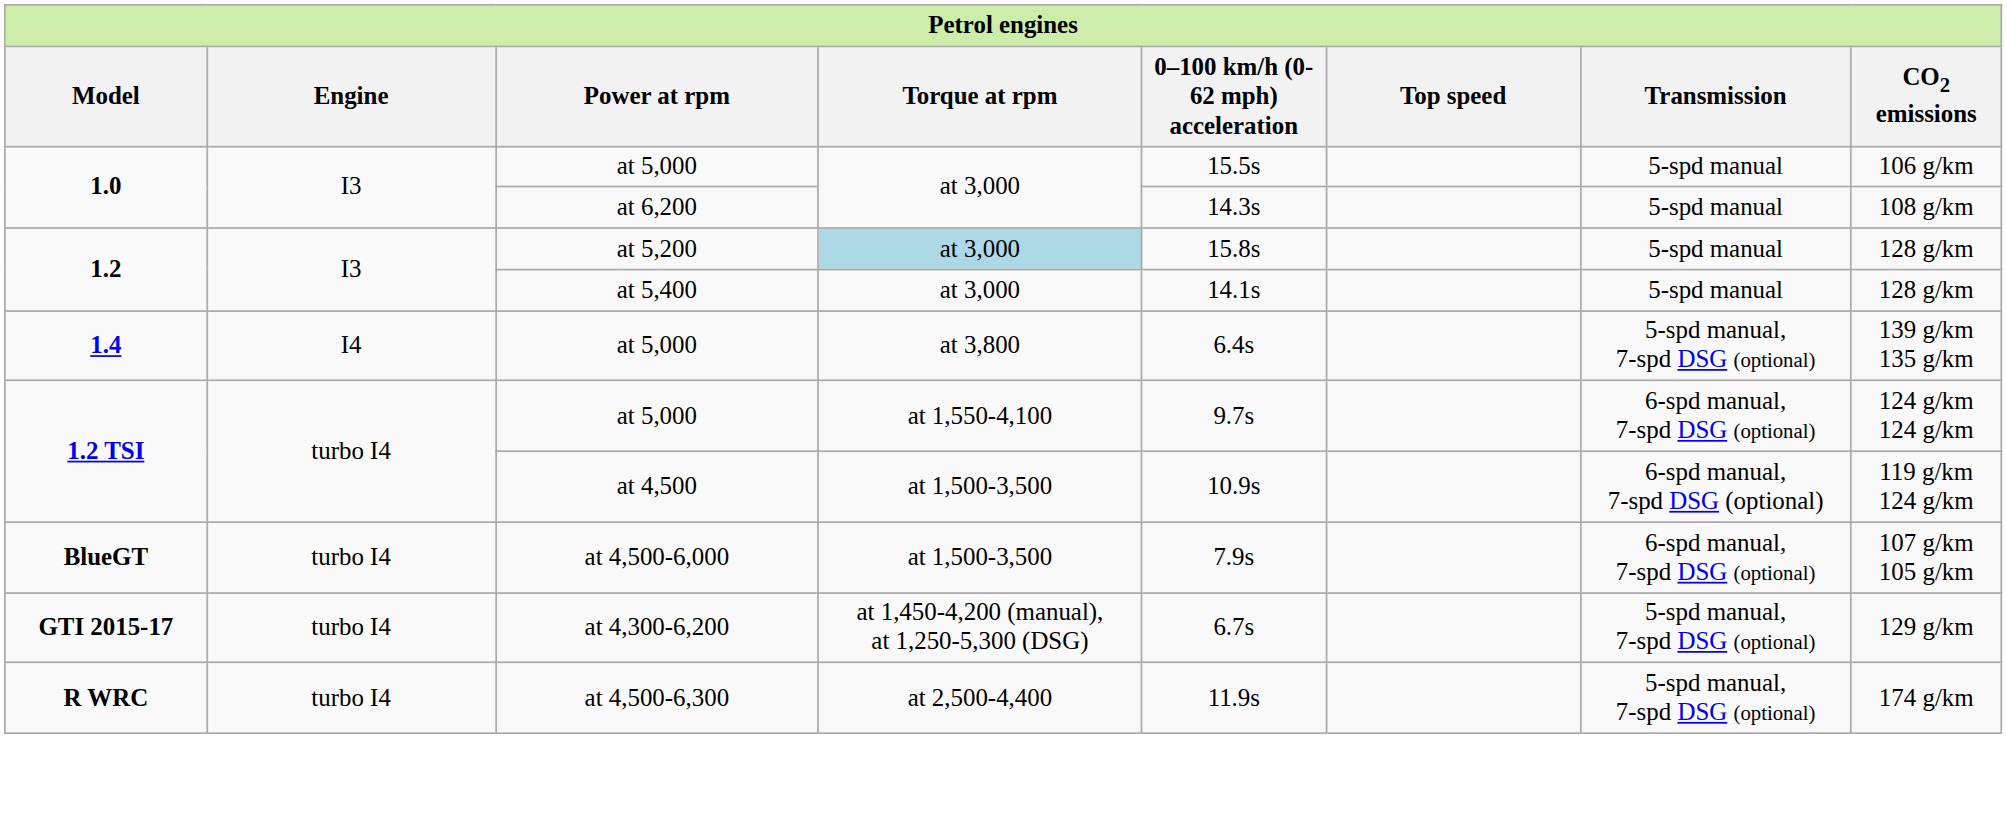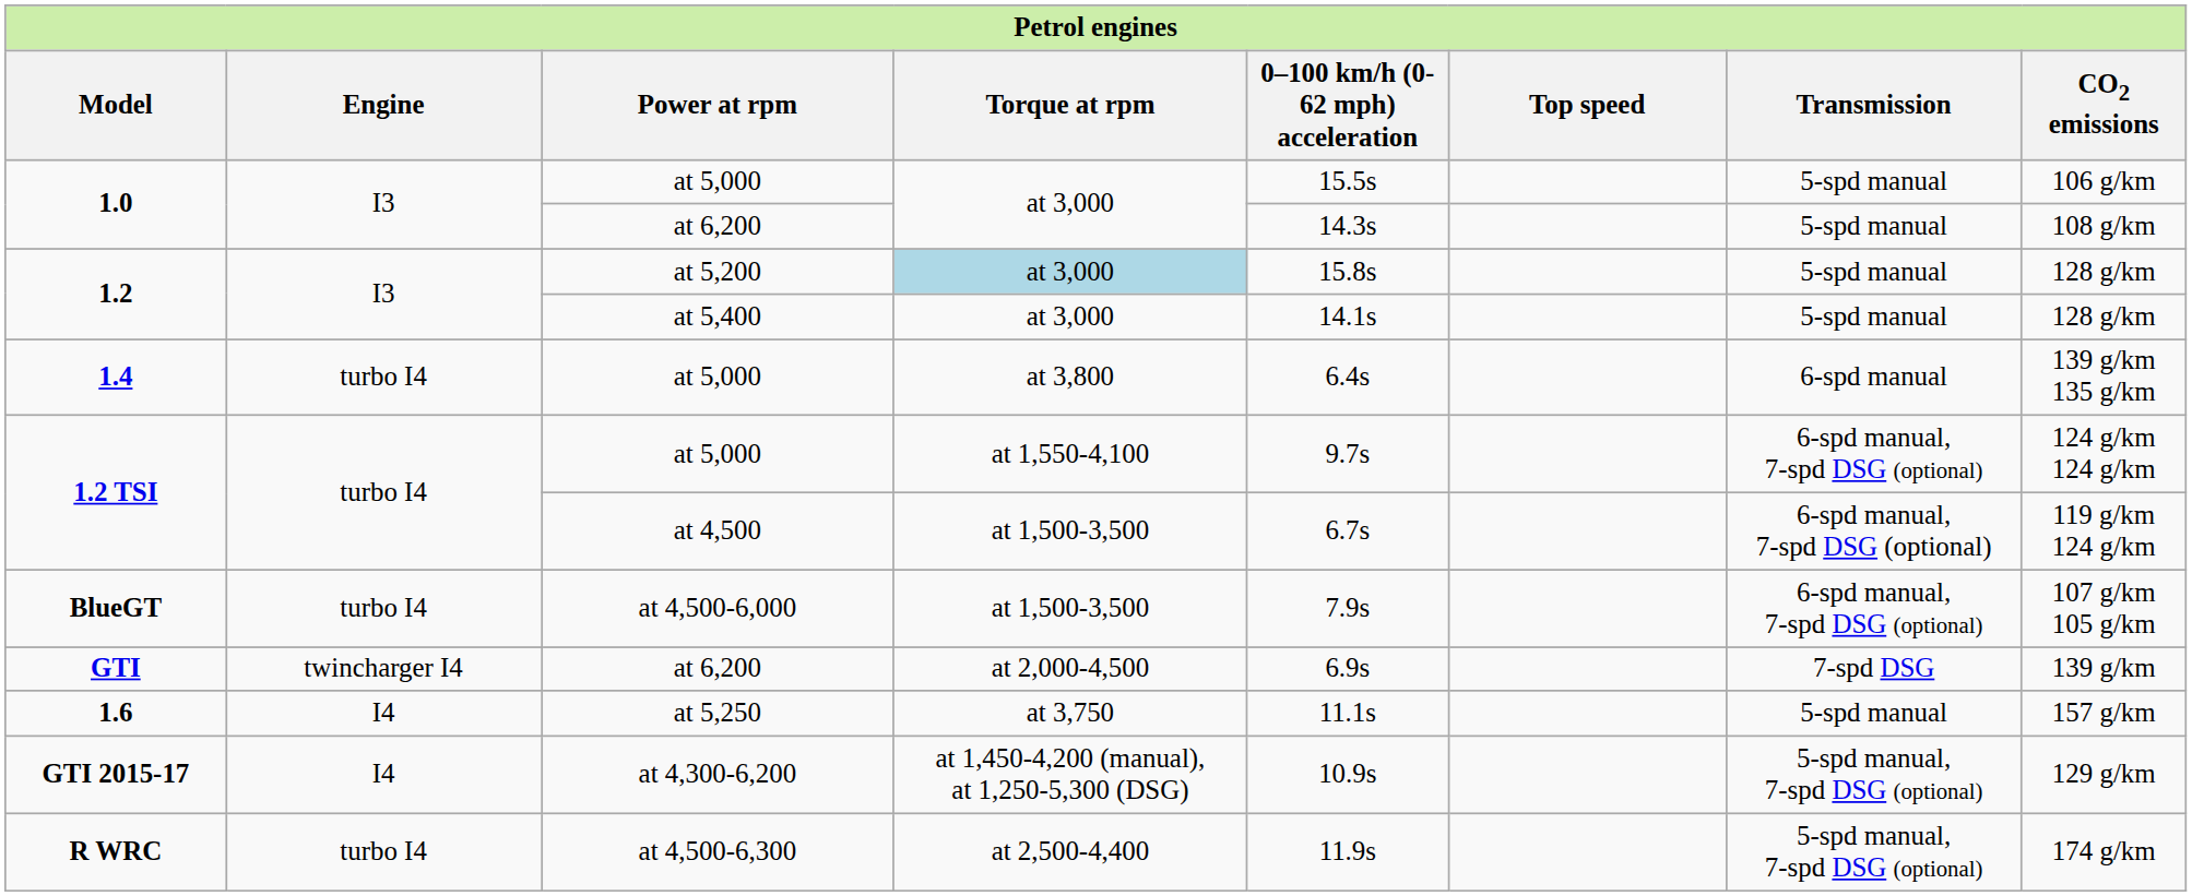1.4 | Engine: I4 -> turbo I4
1.4 | Transmission: 5-spd manual, 7-spd DSG (optional) -> 6-spd manual
1.2 TSI / at 4,500 | 0–100 km/h (0-62 mph) acceleration: 10.9s -> 6.7s
+ row: GTI | twincharger I4 | at 6,200 | at 2,000-4,500 | 6.9s | 7-spd DSG | 139 g/km
+ row: 1.6 | I4 | at 5,250 | at 3,750 | 11.1s | 5-spd manual | 157 g/km
GTI 2015-17 | Engine: turbo I4 -> I4
GTI 2015-17 | 0–100 km/h (0-62 mph) acceleration: 6.7s -> 10.9s
